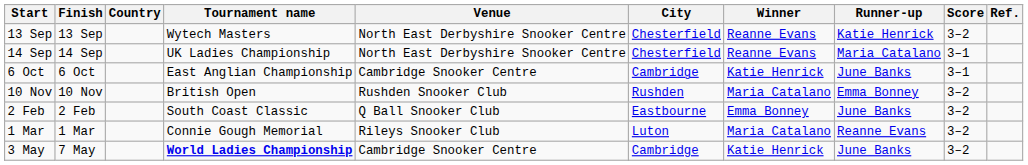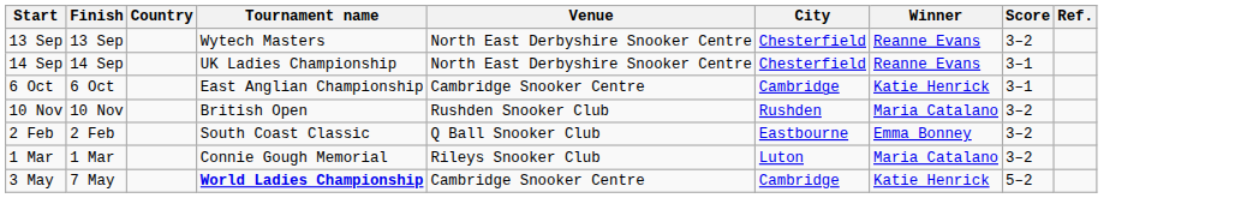- column: Runner-up | Katie Henrick | Maria Catalano | June Banks | Emma Bonney | June Banks | Reanne Evans | June Banks
3 May | Score: 3–2 -> 5–2
